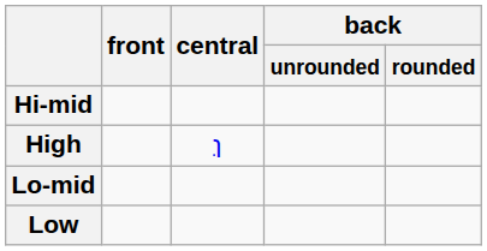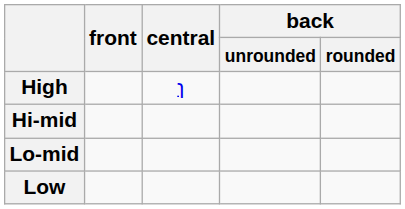rows swapped: High <-> Hi-mid
